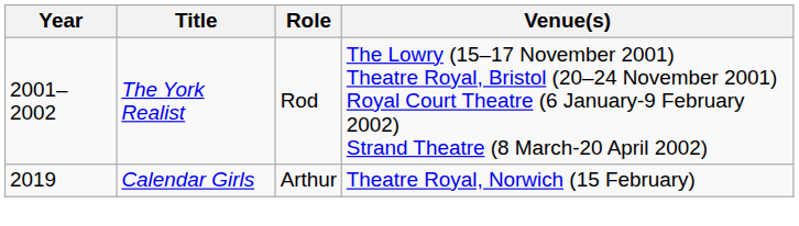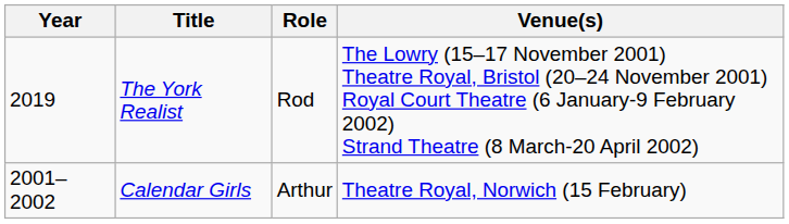The York Realist | Year: 2001–2002 -> 2019
Calendar Girls | Year: 2019 -> 2001–2002
